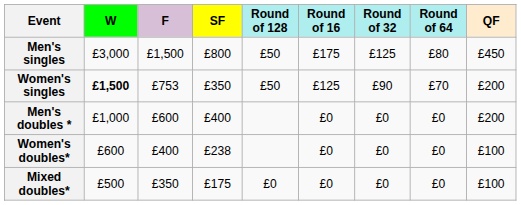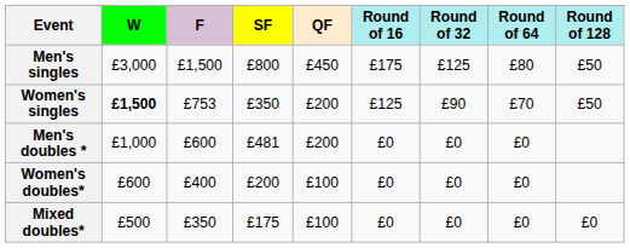columns swapped: QF <-> Round of 128
Men's doubles * | SF: £400 -> £481
Women's doubles* | SF: £238 -> £200
